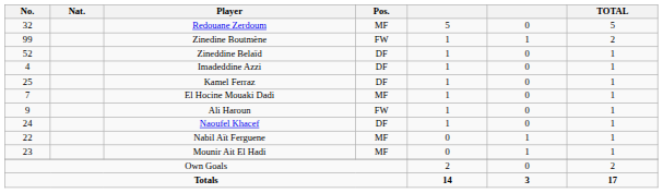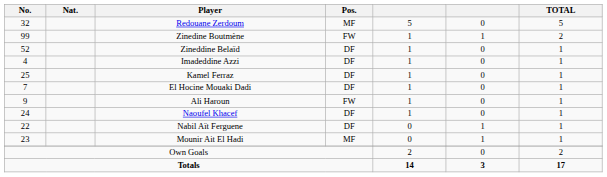El Hocine Mouaki Dadi | Pos.: MF -> DF
Nabil Aït Ferguene | Pos.: MF -> DF
